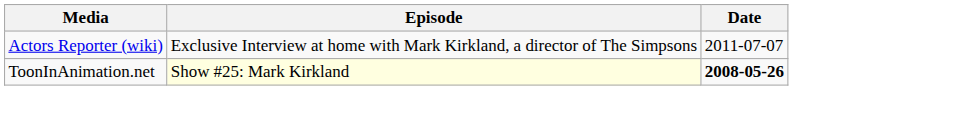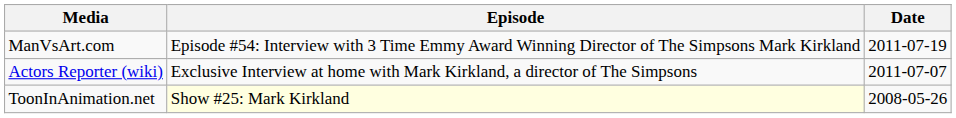+ row: ManVsArt.com | Episode #54: Interview with 3 Time Emmy Award Winning Director of The Simpsons Mark Kirkland | 2011-07-19
ToonInAnimation.net | Date: bold -> normal
